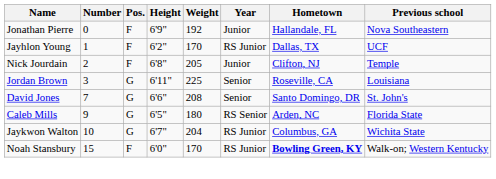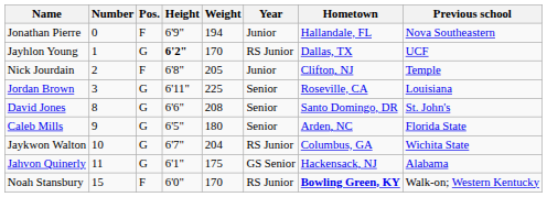Jonathan Pierre | Weight: 192 -> 194
Jayhlon Young | Pos.: F -> G
Jayhlon Young | Height: normal -> bold
David Jones | Number: 7 -> 8
Caleb Mills | Year: RS Senior -> Senior
+ row: Jahvon Quinerly | 11 | G | 6'1" | 175 | GS Senior | Hackensack, NJ | Alabama
